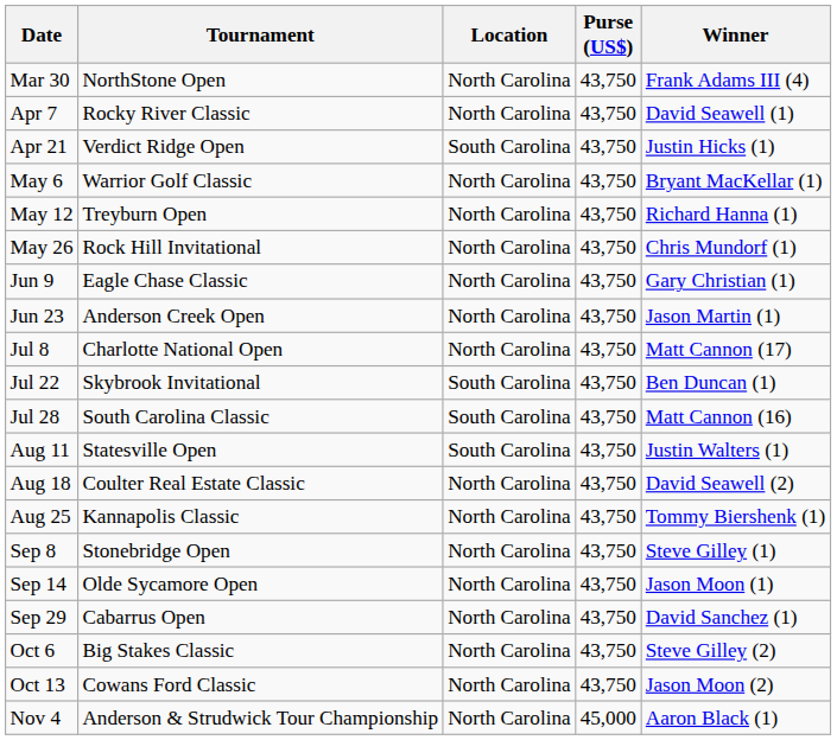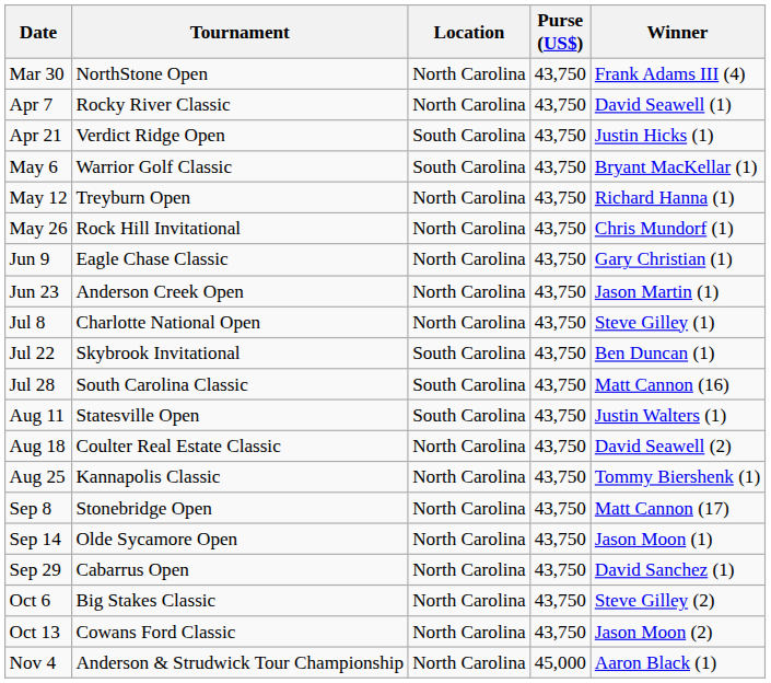May 6 | Location: North Carolina -> South Carolina
Jul 8 | Winner: Matt Cannon (17) -> Steve Gilley (1)
Sep 8 | Winner: Steve Gilley (1) -> Matt Cannon (17)
